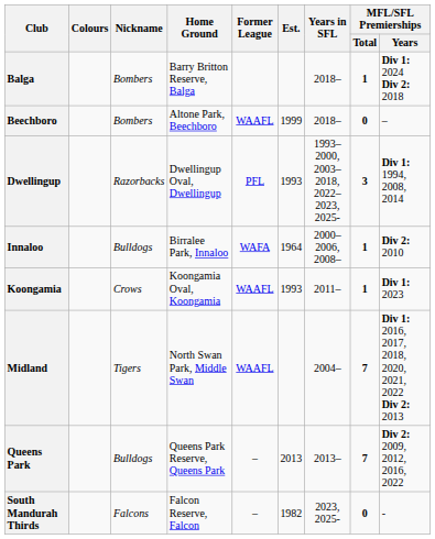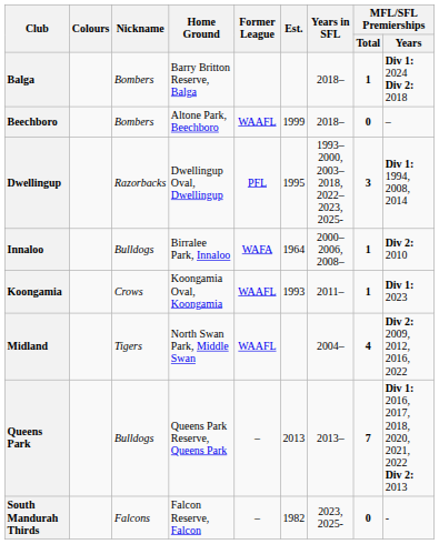Dwellingup | Est.: 1993 -> 1995
Midland | MFL/SFL Premierships / Total: 7 -> 4
Midland | MFL/SFL Premierships / Years: Div 1: 2016, 2017, 2018, 2020, 2021, 2022 Div 2: 2013 -> Div 2: 2009, 2012, 2016, 2022
Queens Park | MFL/SFL Premierships / Years: Div 2: 2009, 2012, 2016, 2022 -> Div 1: 2016, 2017, 2018, 2020, 2021, 2022 Div 2: 2013
